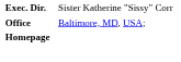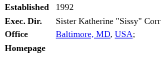+ row: Established | 1992
